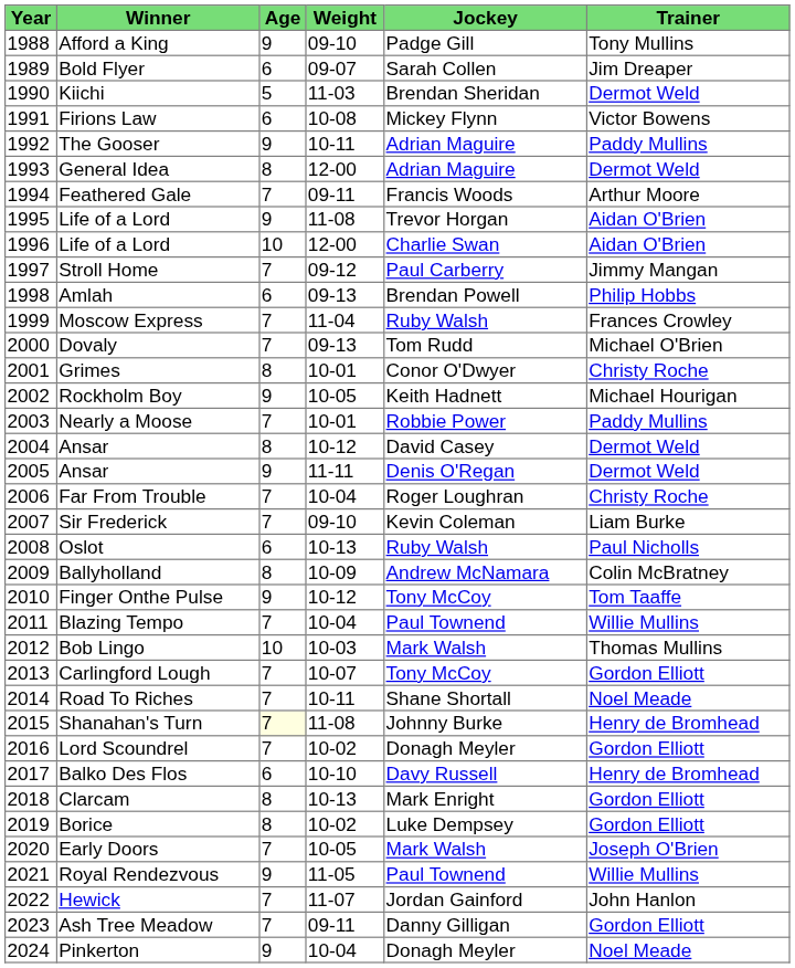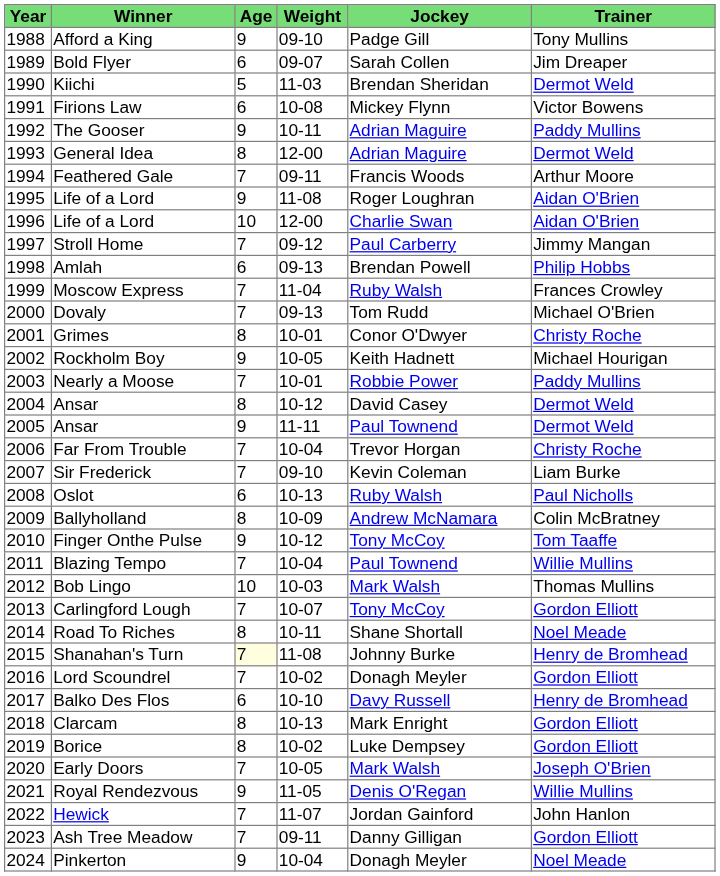1995 / Life of a Lord | Jockey: Trevor Horgan -> Roger Loughran
2005 / Ansar | Jockey: Denis O'Regan -> Paul Townend
Far From Trouble | Jockey: Roger Loughran -> Trevor Horgan
Road To Riches | Age: 7 -> 8
Royal Rendezvous | Jockey: Paul Townend -> Denis O'Regan
